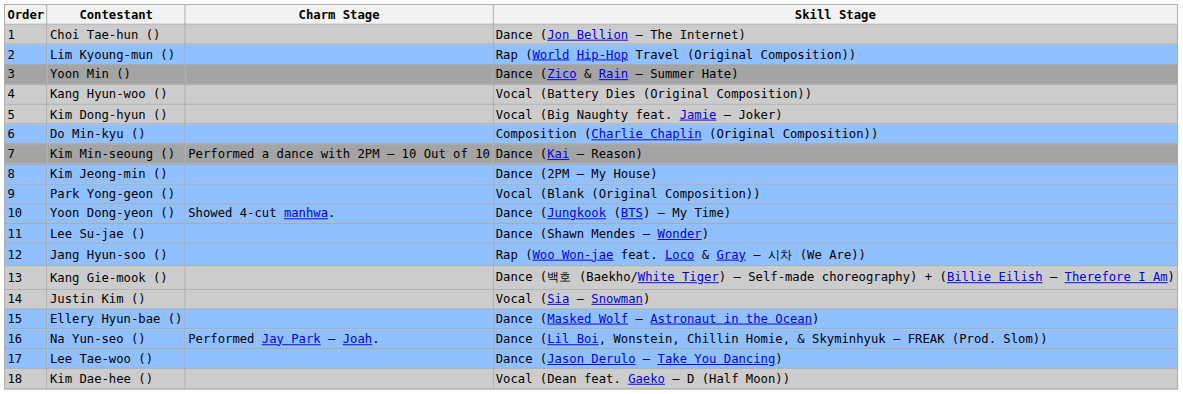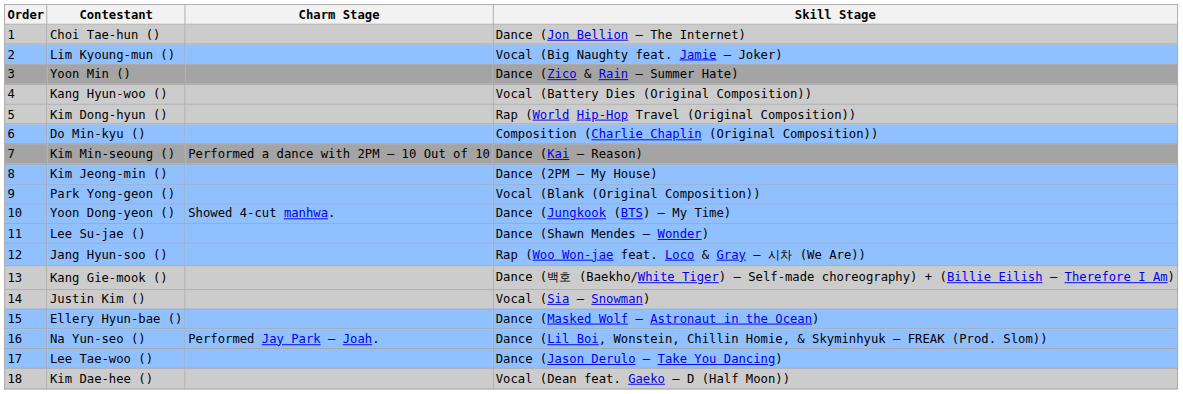Lim Kyoung-mun () | Skill Stage: Rap (World Hip-Hop Travel (Original Composition)) -> Vocal (Big Naughty feat. Jamie – Joker)
Kim Dong-hyun () | Skill Stage: Vocal (Big Naughty feat. Jamie – Joker) -> Rap (World Hip-Hop Travel (Original Composition))
